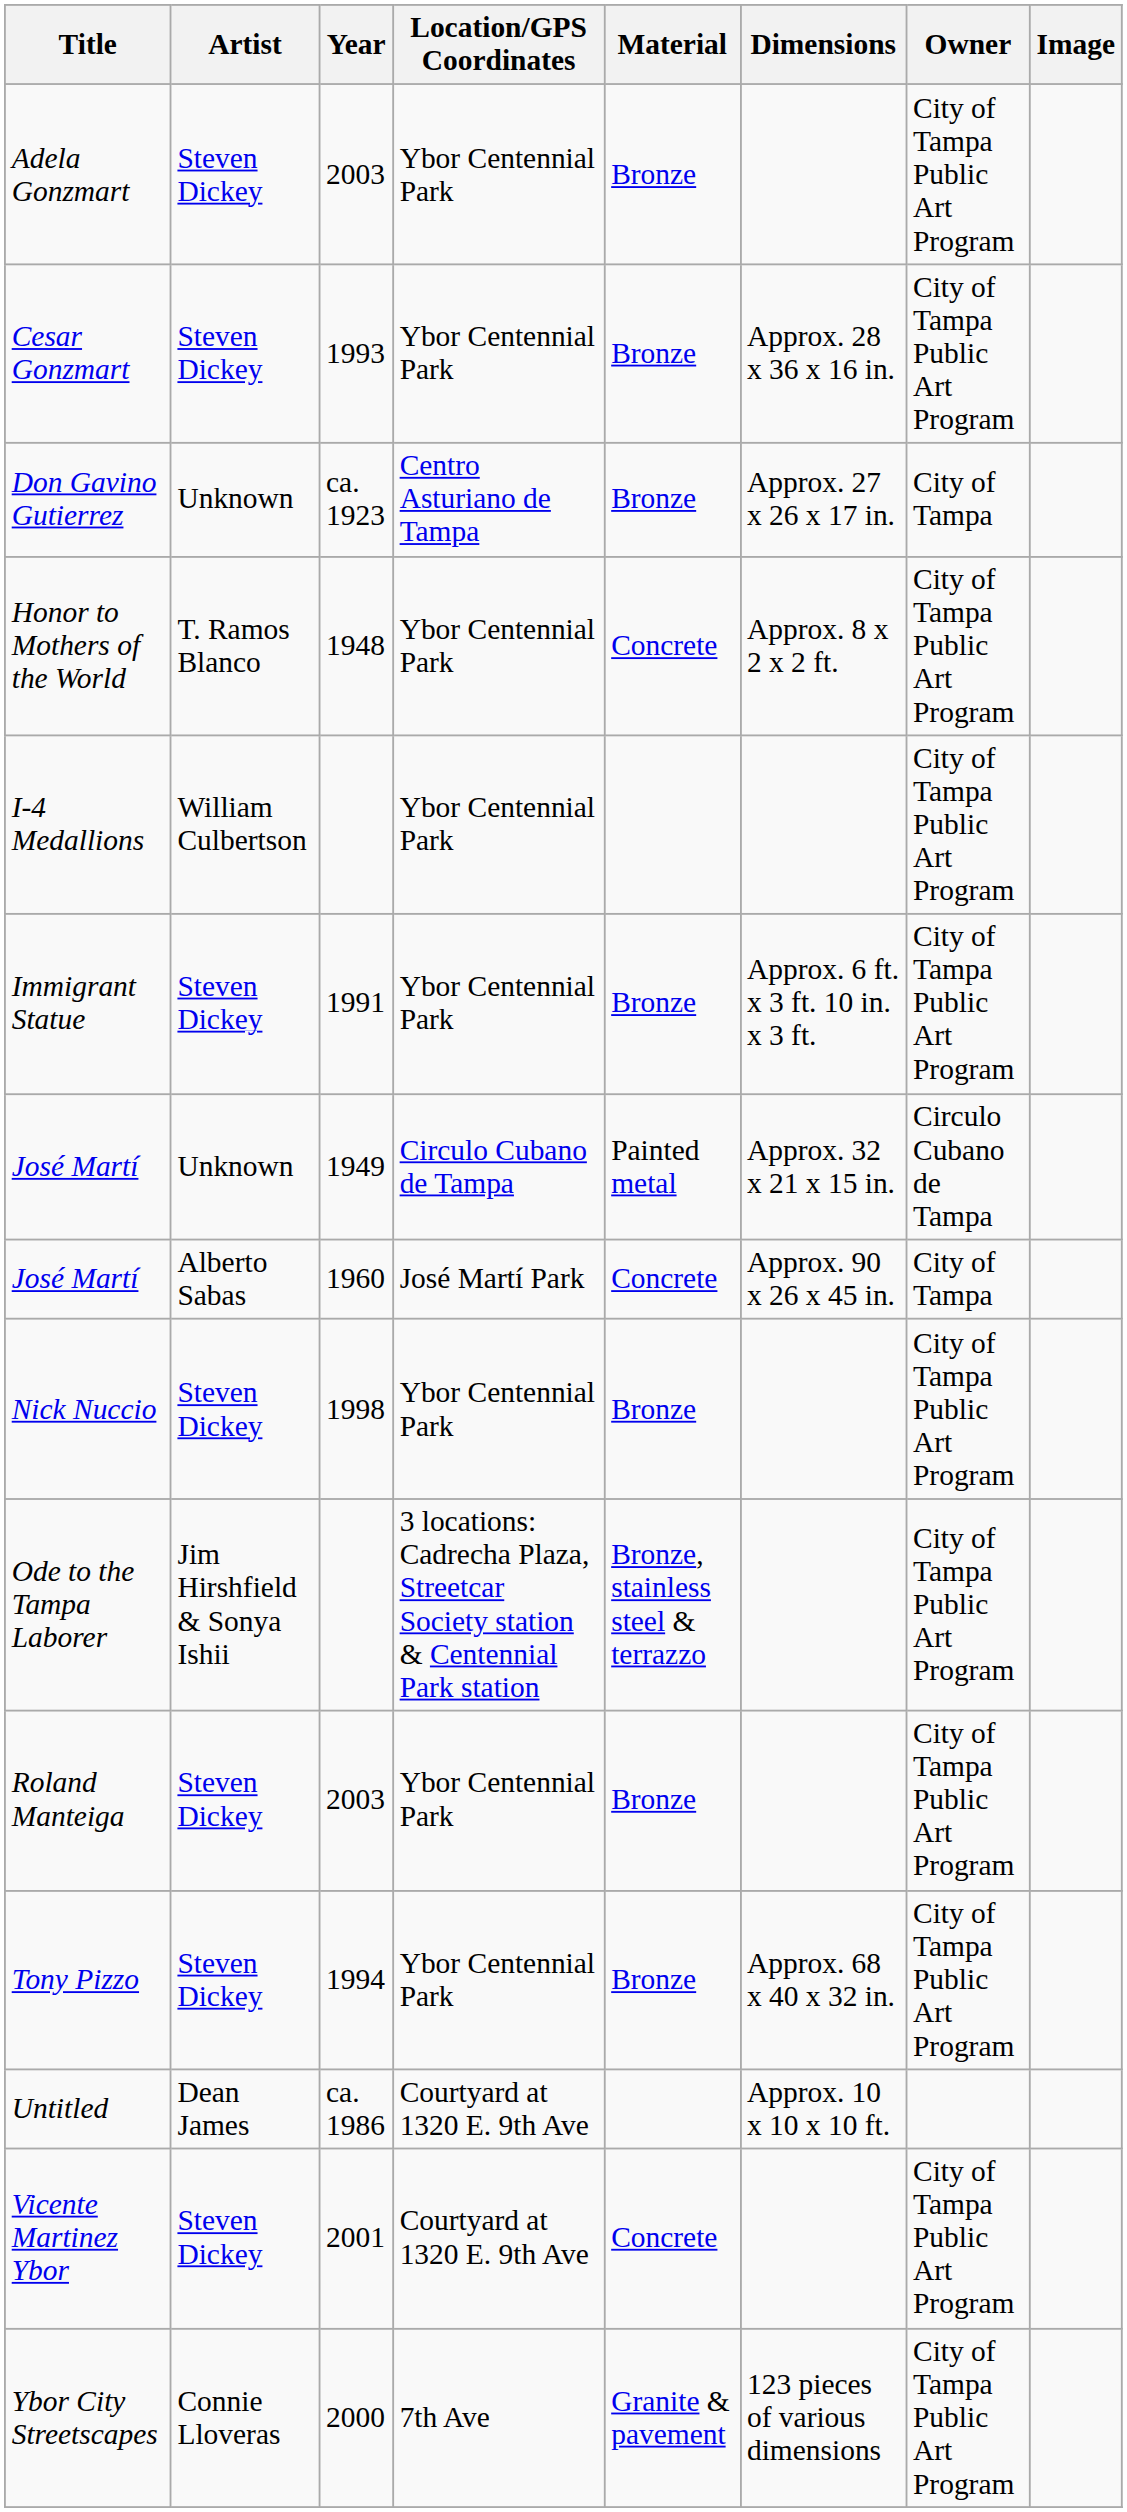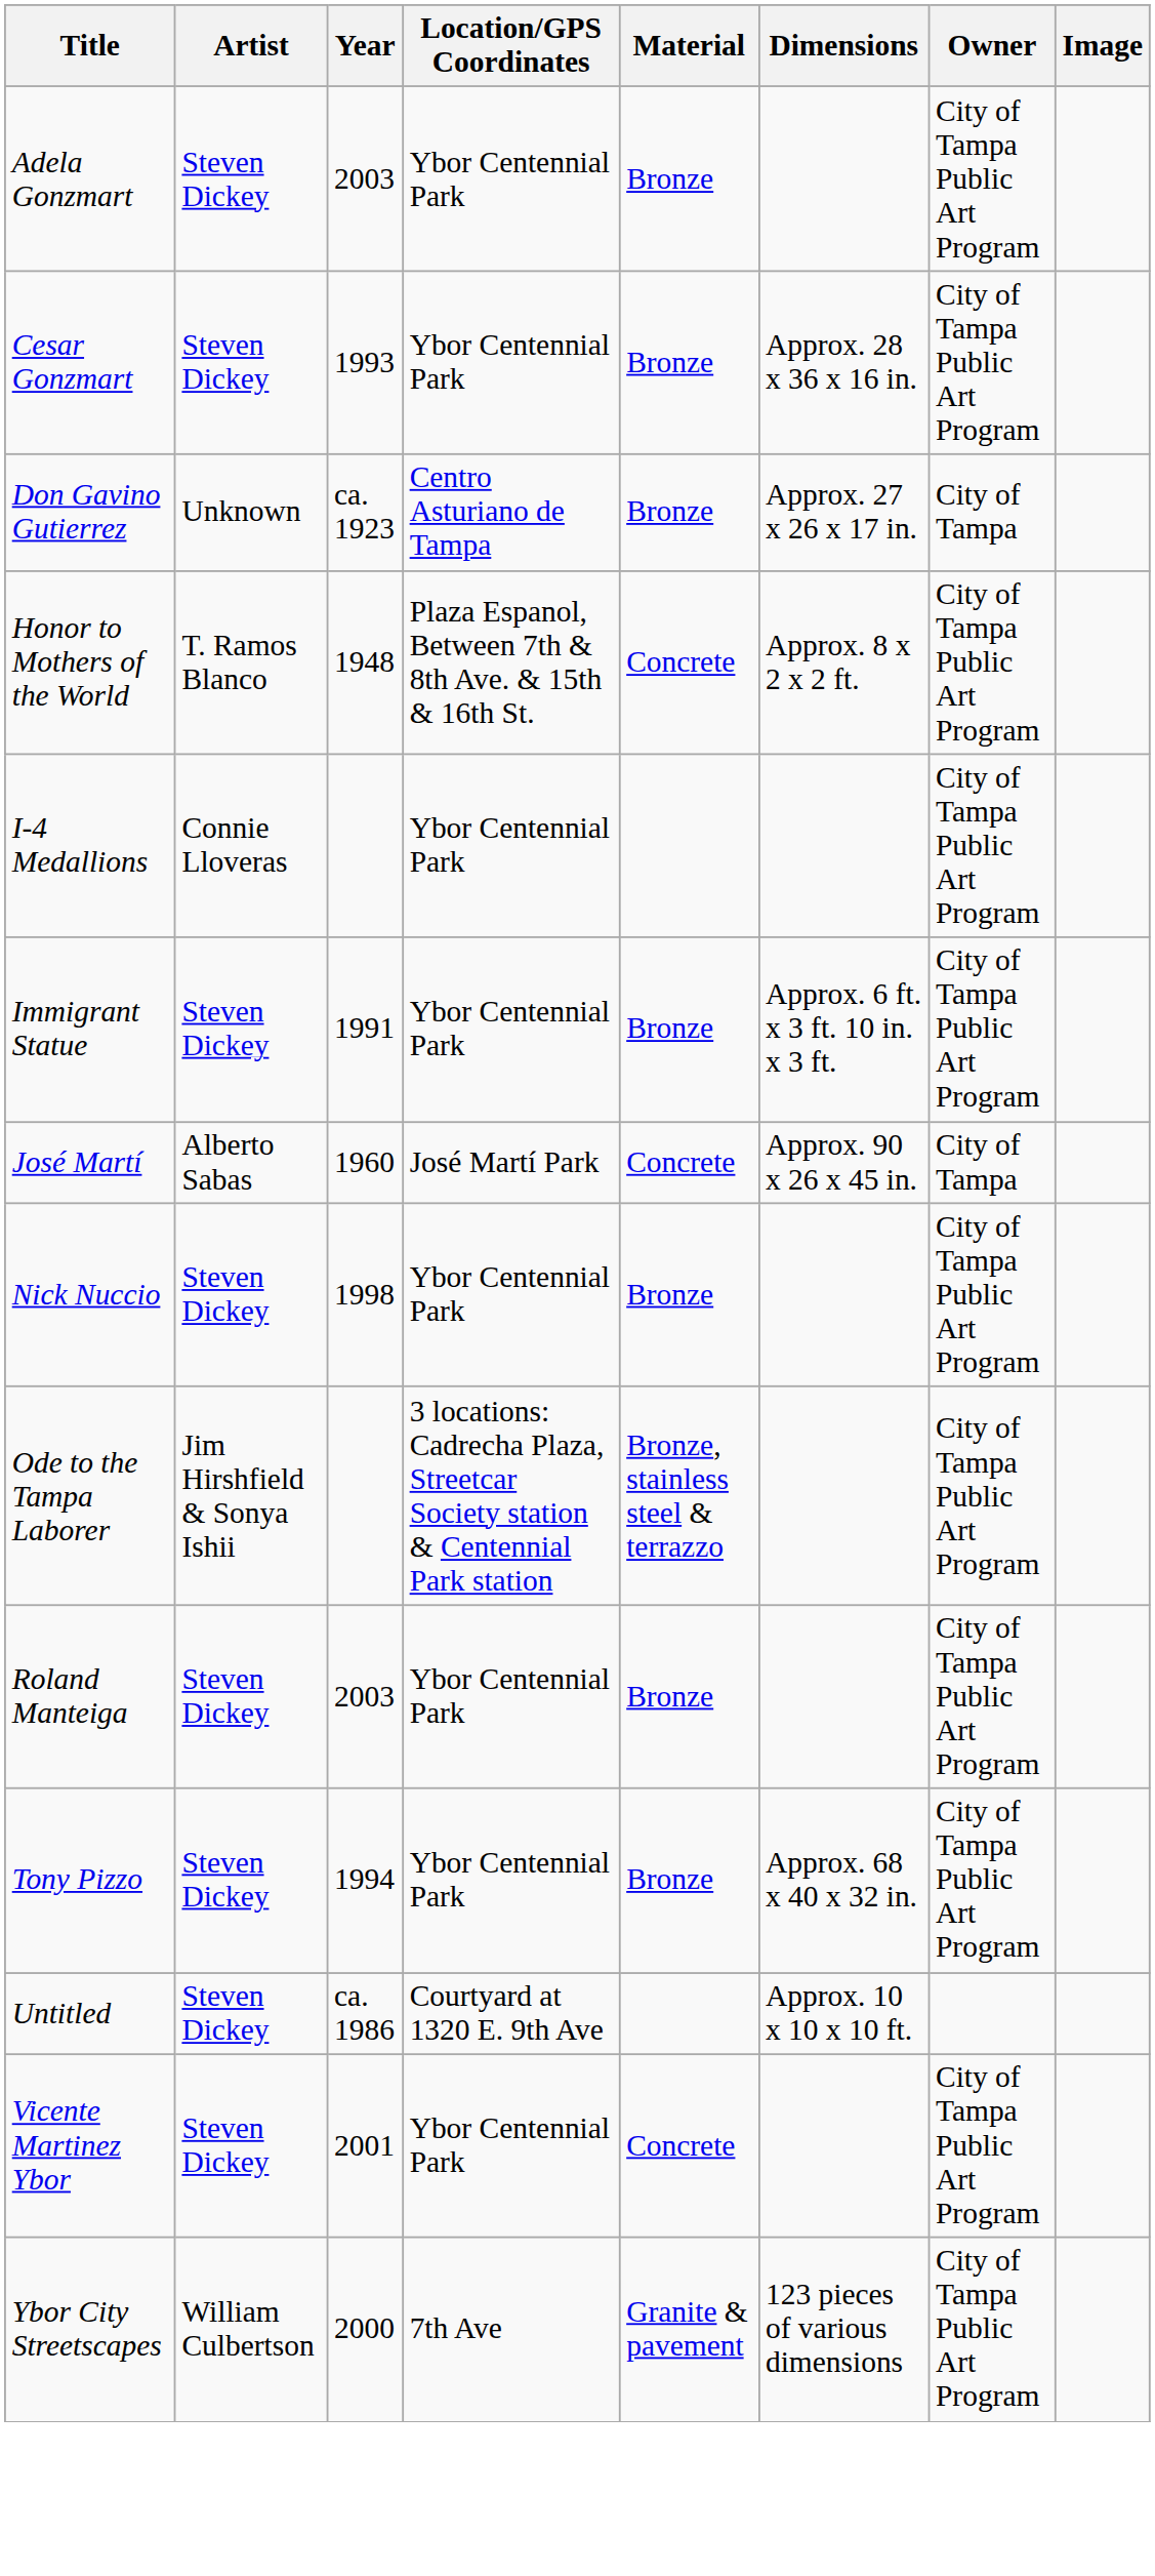Honor to Mothers of the World | Location/GPS Coordinates: Ybor Centennial Park -> Plaza Espanol, Between 7th & 8th Ave. & 15th & 16th St.
I-4 Medallions | Artist: William Culbertson -> Connie Lloveras
- row: José Martí | Unknown | 1949 | Circulo Cubano de Tampa | Painted metal | Approx. 32 x 21 x 15 in. | Circulo Cubano de Tampa
Untitled | Artist: Dean James -> Steven Dickey
Vicente Martinez Ybor | Location/GPS Coordinates: Courtyard at 1320 E. 9th Ave -> Ybor Centennial Park
Ybor City Streetscapes | Artist: Connie Lloveras -> William Culbertson
